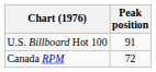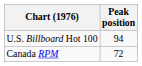U.S. Billboard Hot 100 | Peak position: 91 -> 94
